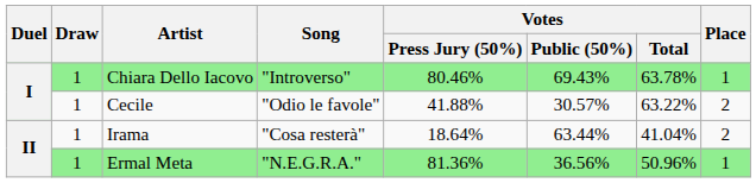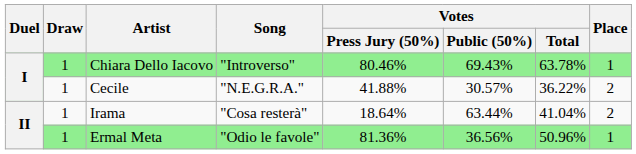Cecile | Song: "Odio le favole" -> "N.E.G.R.A."
Cecile | Votes / Total: 63.22% -> 36.22%
Ermal Meta | Song: "N.E.G.R.A." -> "Odio le favole"
